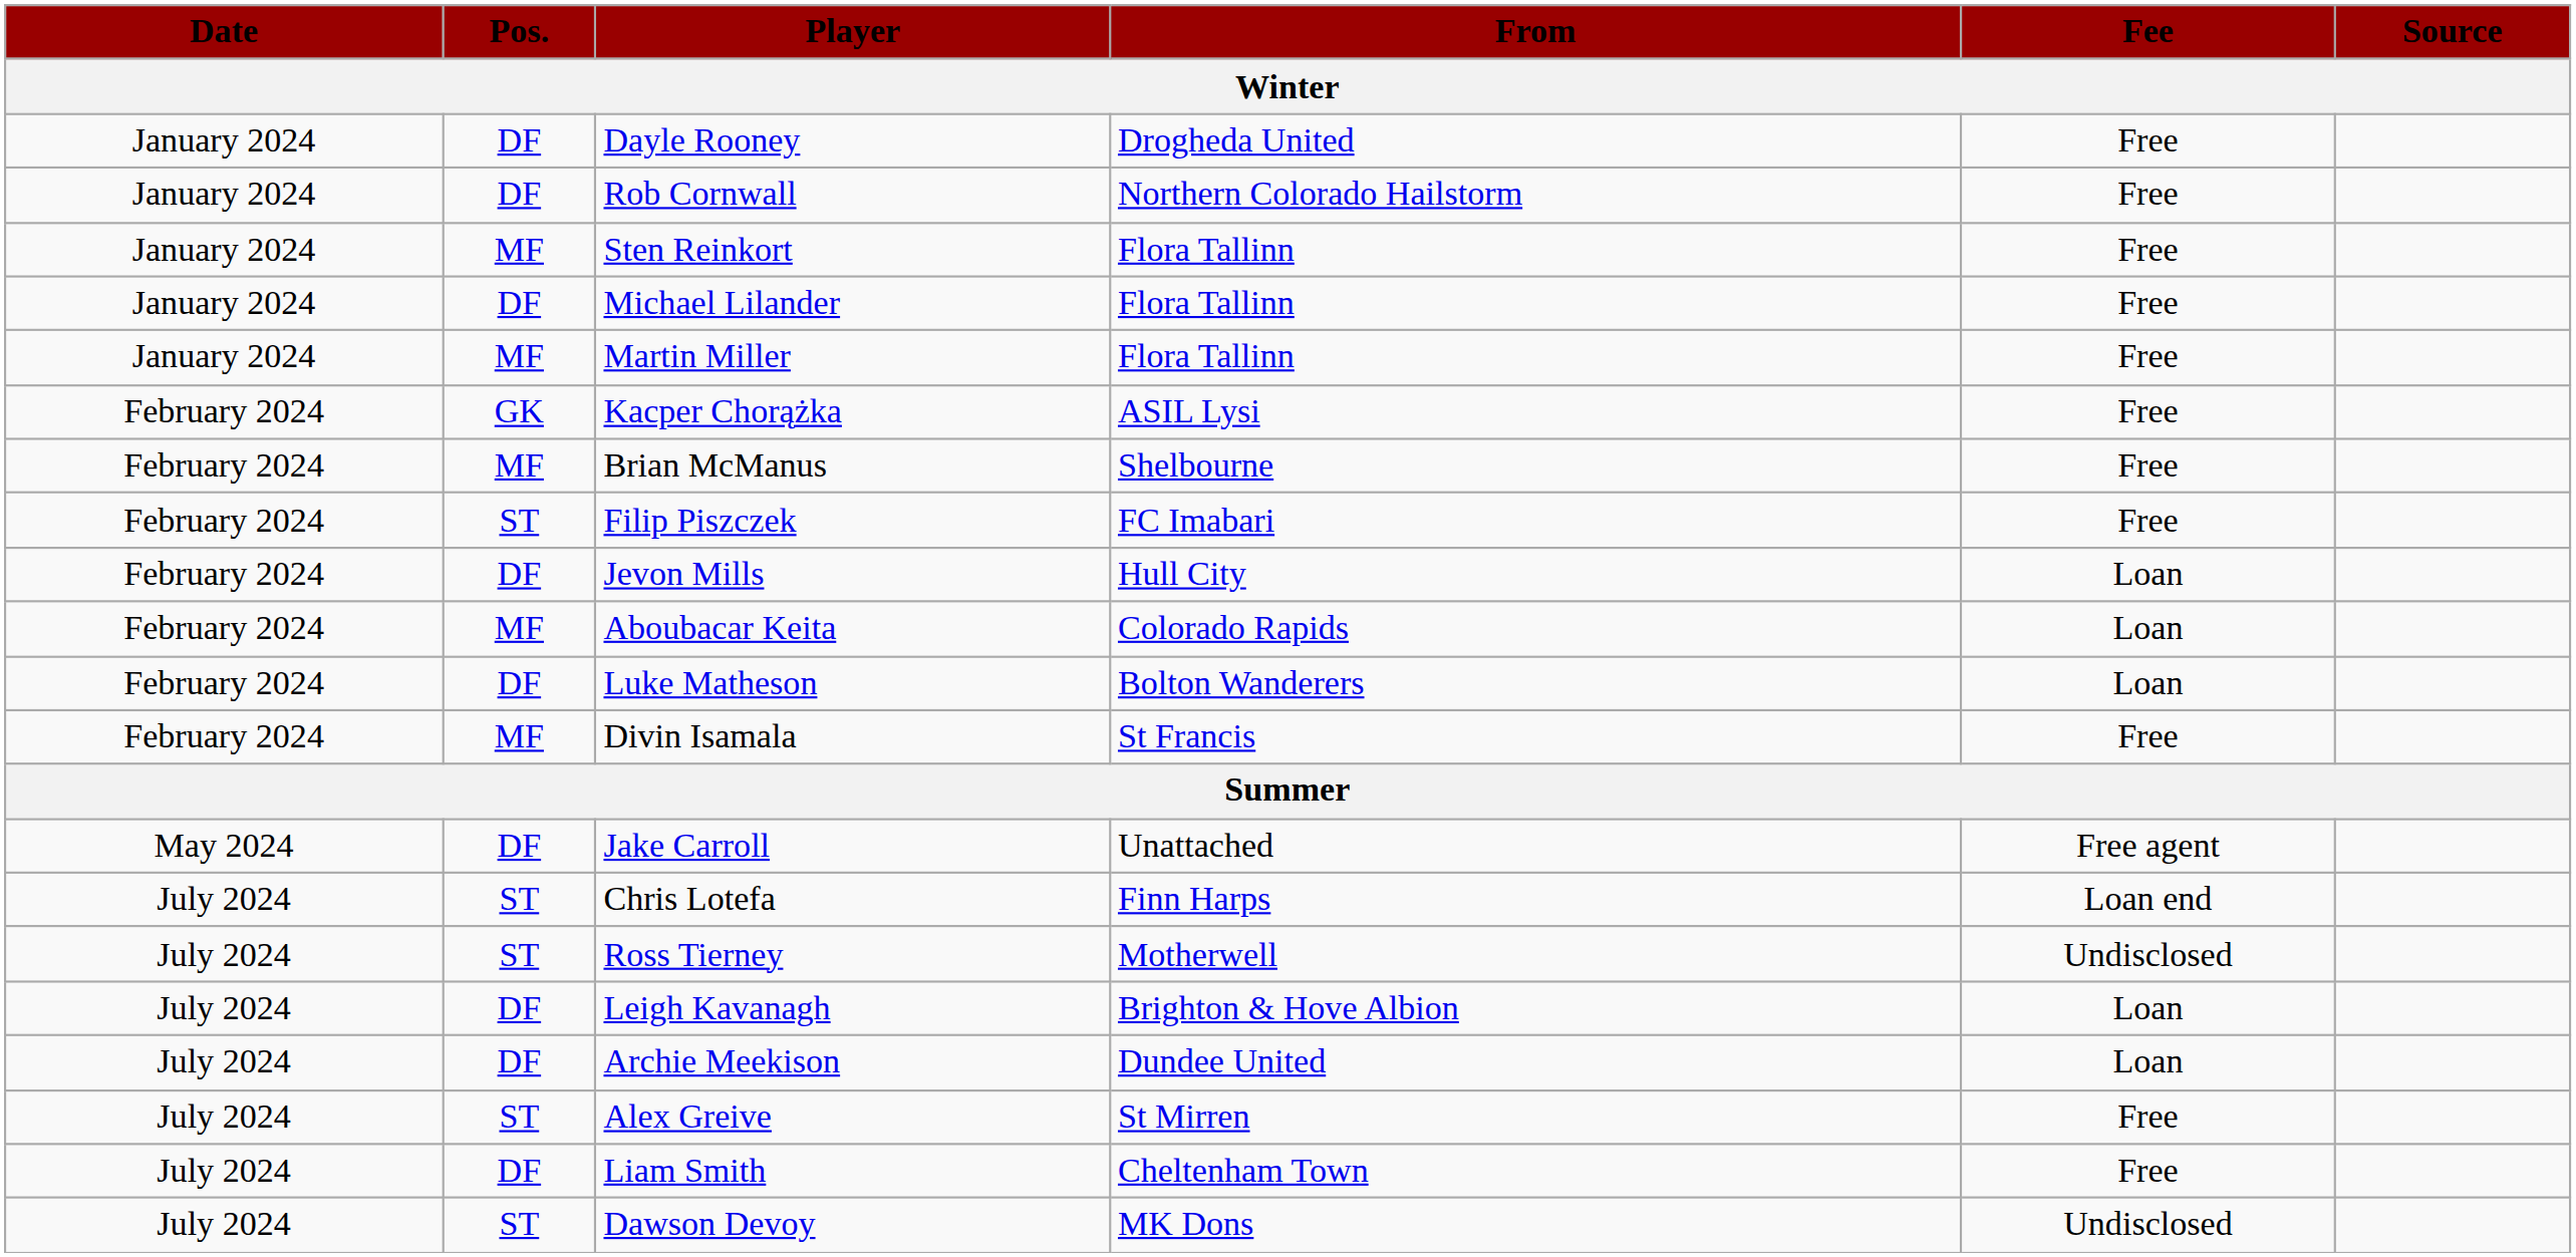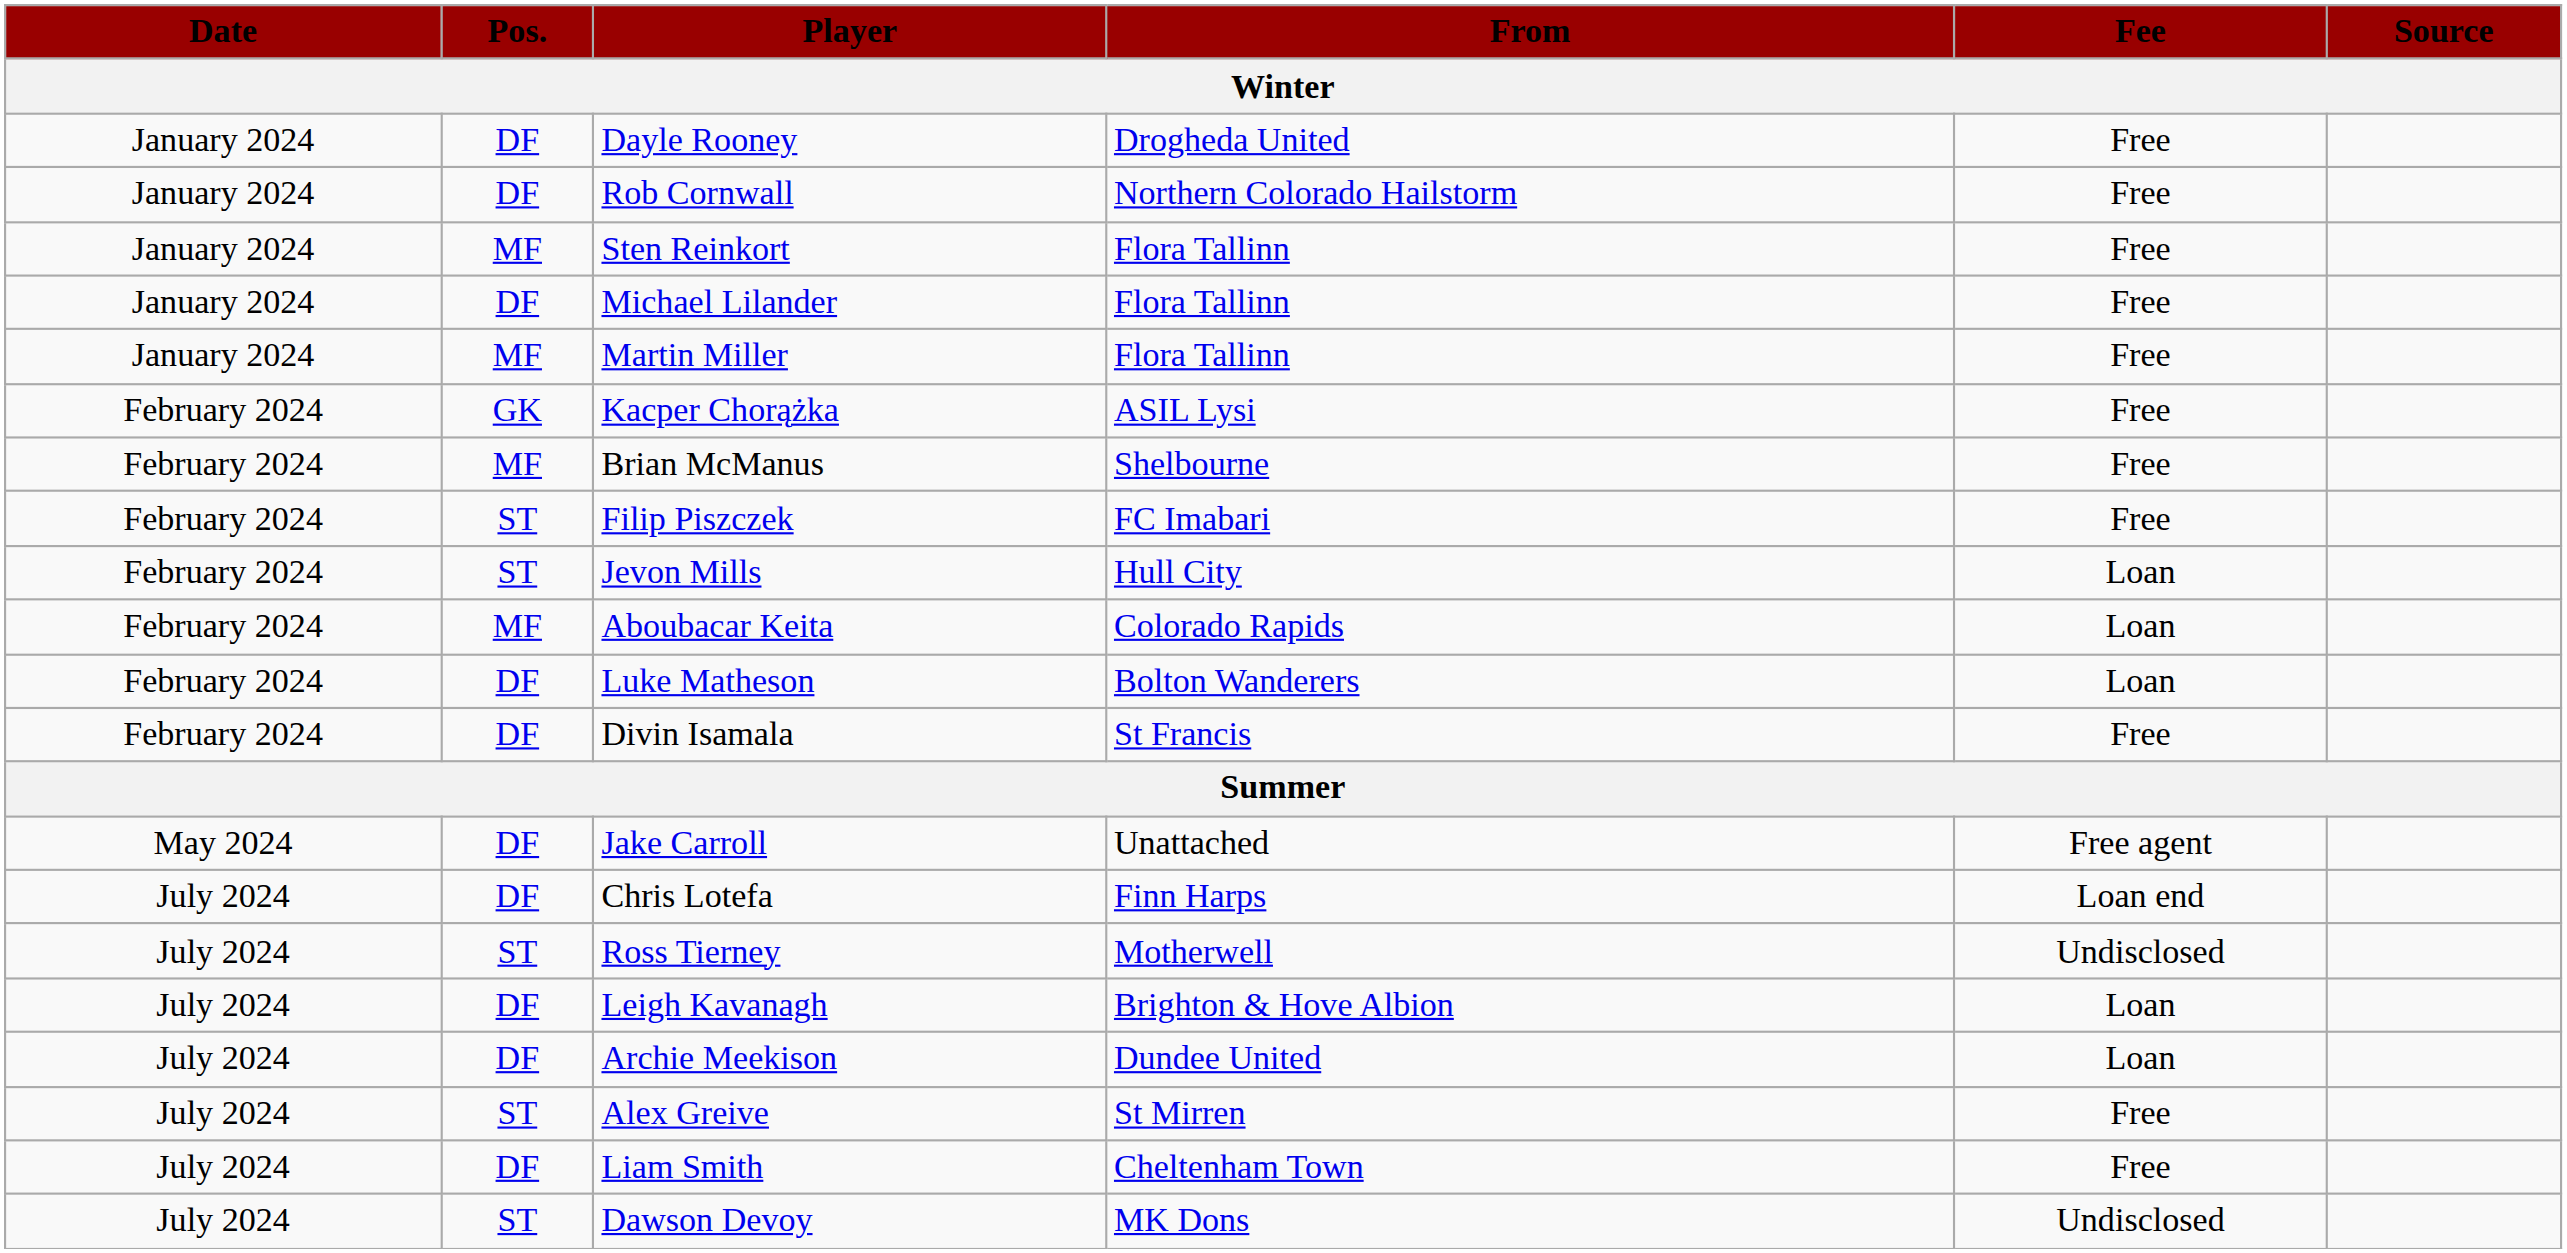Jevon Mills | Pos.: DF -> ST
Divin Isamala | Pos.: MF -> DF
Chris Lotefa | Pos.: ST -> DF
